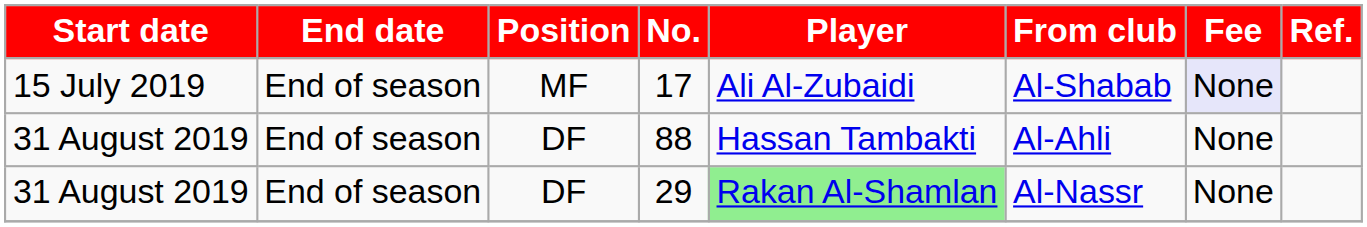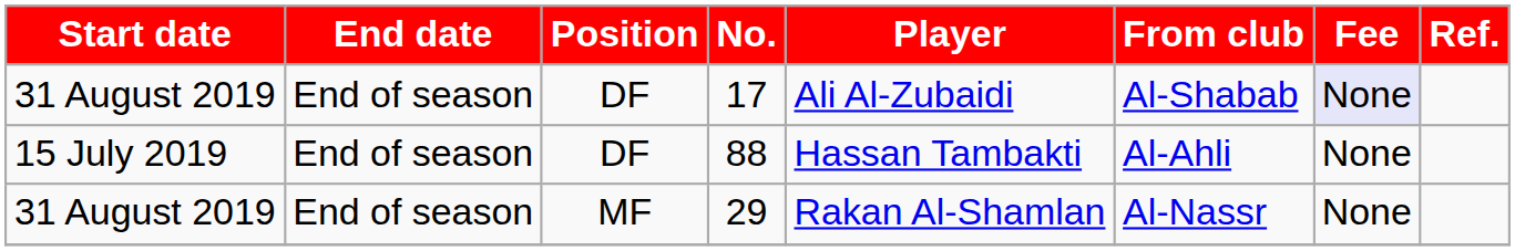17 | Start date: 15 July 2019 -> 31 August 2019
17 | Position: MF -> DF
88 | Start date: 31 August 2019 -> 15 July 2019
29 | Position: DF -> MF
29 | Player: lightgreen background -> no background
